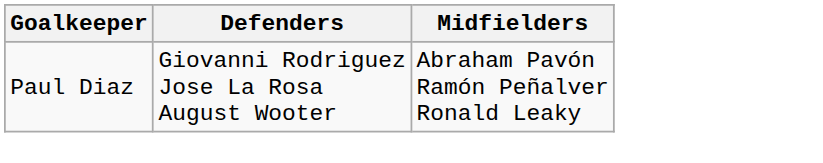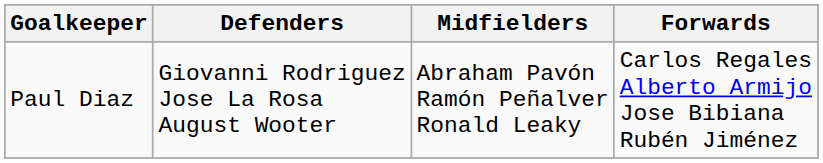+ column: Forwards | Carlos Regales Alberto Armijo Jose Bibiana Rubén Jiménez
